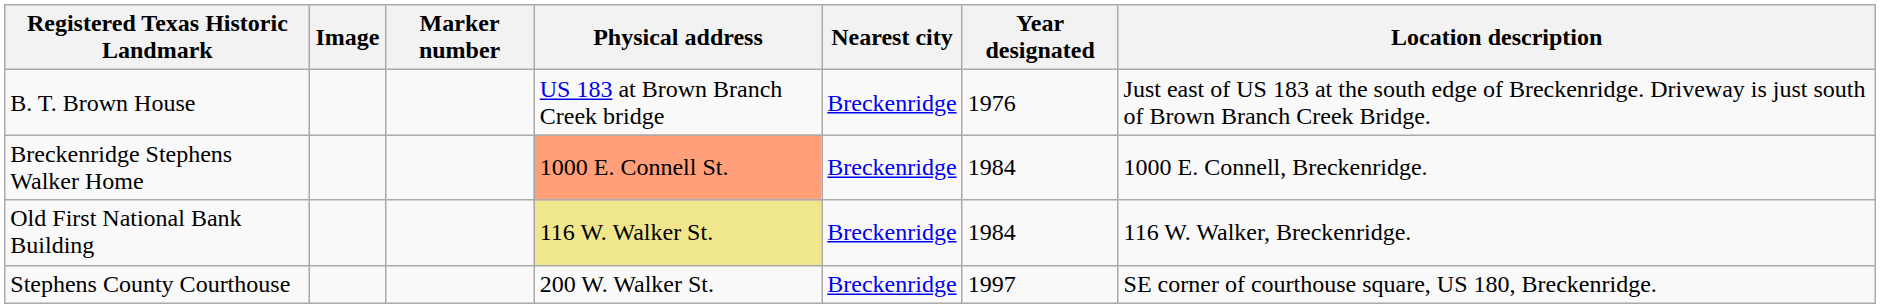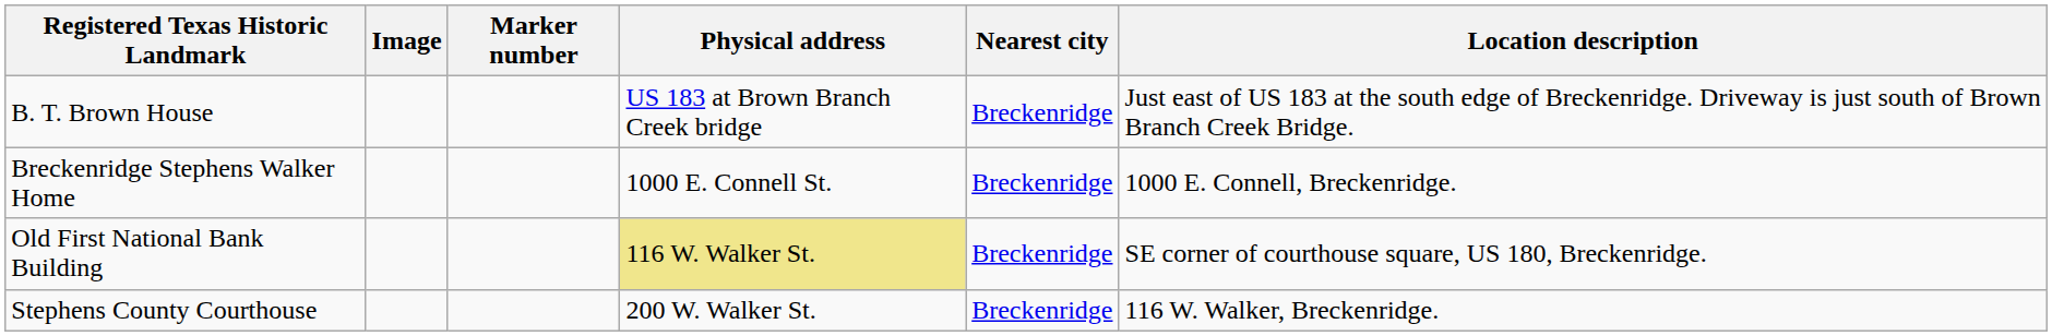- column: Year designated | 1976 | 1984 | 1984 | 1997
Breckenridge Stephens Walker Home | Physical address: lightsalmon background -> no background
Old First National Bank Building | Location description: 116 W. Walker, Breckenridge. -> SE corner of courthouse square, US 180, Breckenridge.
Stephens County Courthouse | Location description: SE corner of courthouse square, US 180, Breckenridge. -> 116 W. Walker, Breckenridge.
